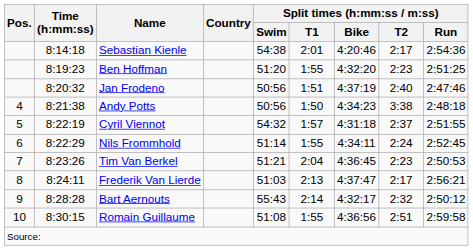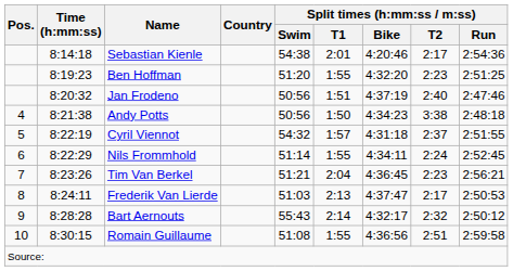Tim Van Berkel | Split times (h:mm:ss / m:ss) / Run: 2:50:53 -> 2:56:21
Frederik Van Lierde | Split times (h:mm:ss / m:ss) / Run: 2:56:21 -> 2:50:53
